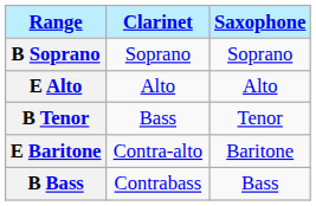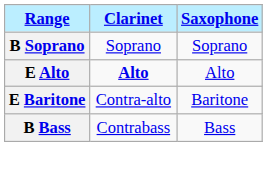E Alto | Clarinet: normal -> bold
- row: B Tenor | Bass | Tenor
